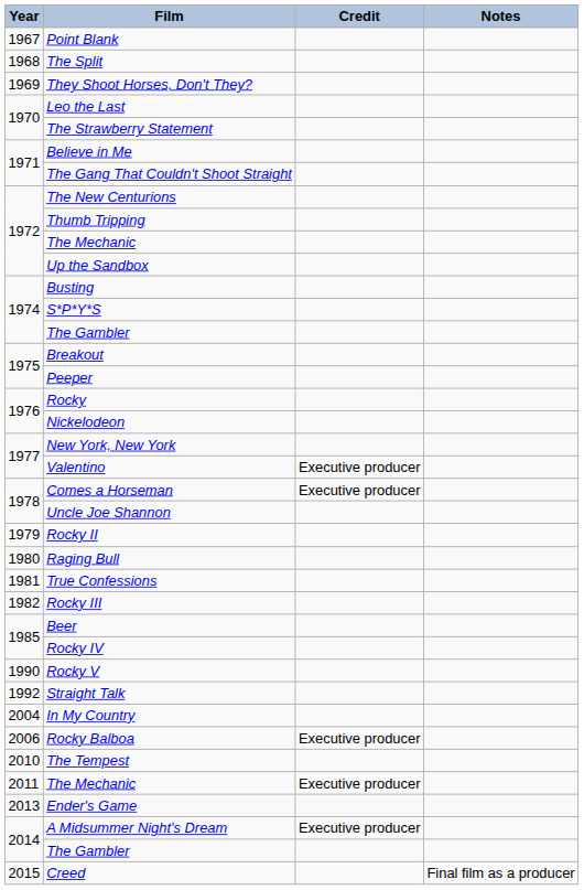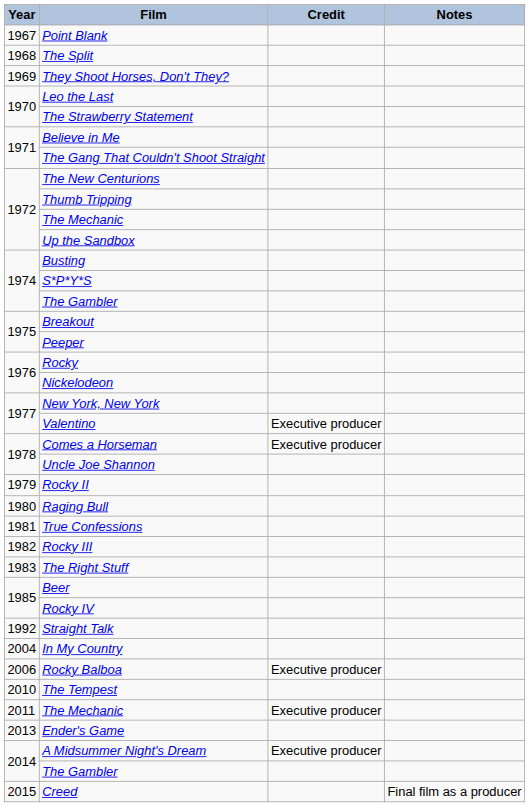+ row: 1983 | The Right Stuff
- row: 1990 | Rocky V
